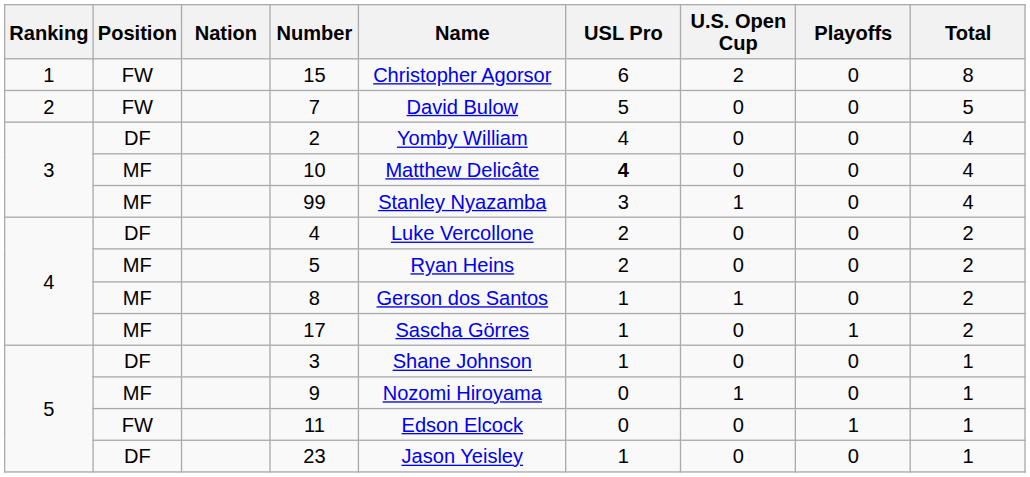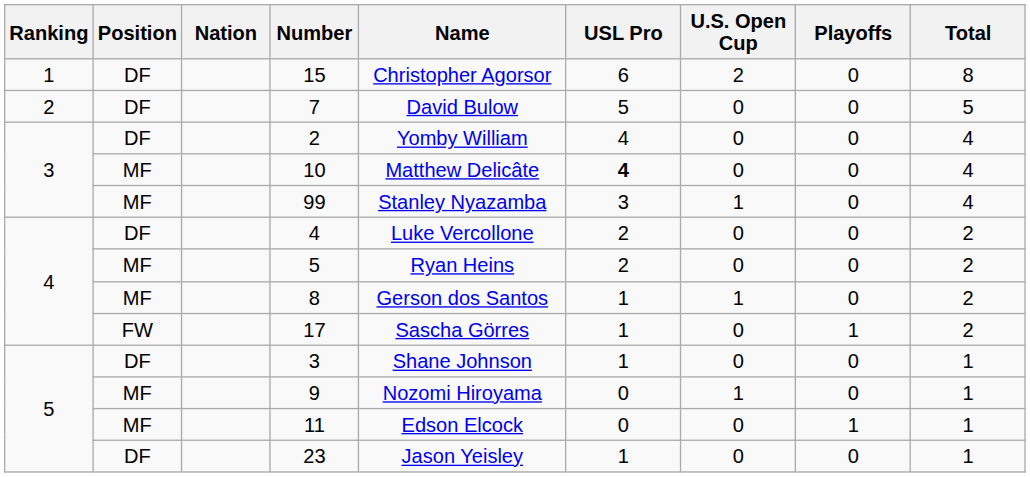15 | Position: FW -> DF
7 | Position: FW -> DF
17 | Position: MF -> FW
11 | Position: FW -> MF
